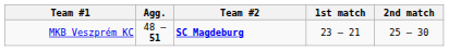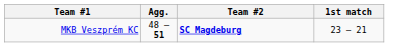- column: 2nd match | 25 – 30
